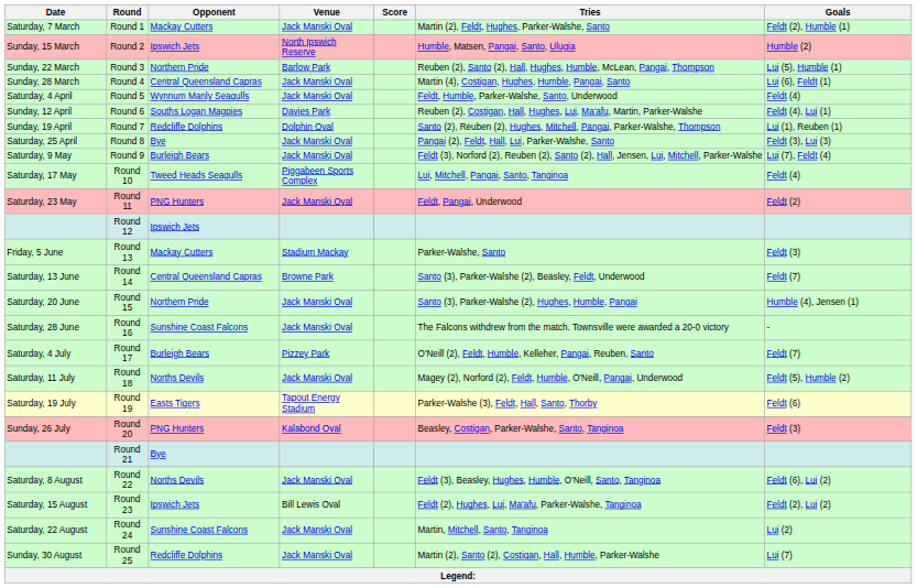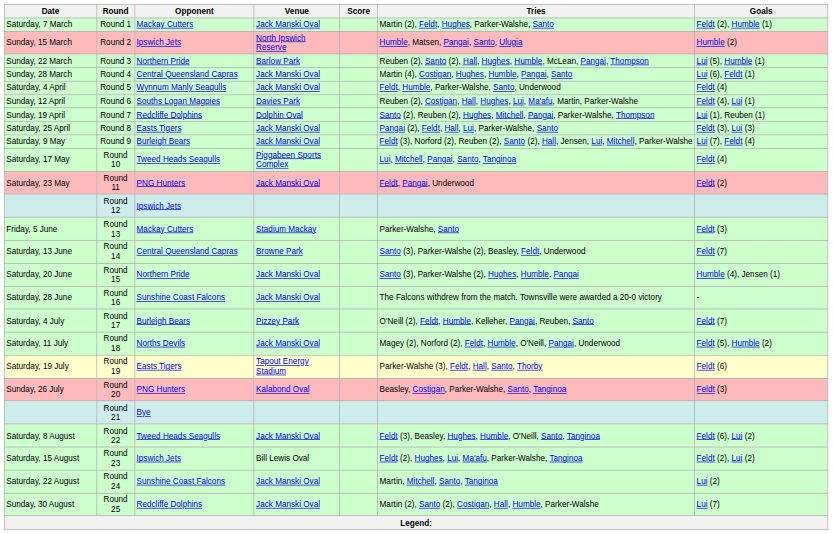Round 8 | Opponent: Bye -> Easts Tigers
Round 22 | Opponent: Norths Devils -> Tweed Heads Seagulls
